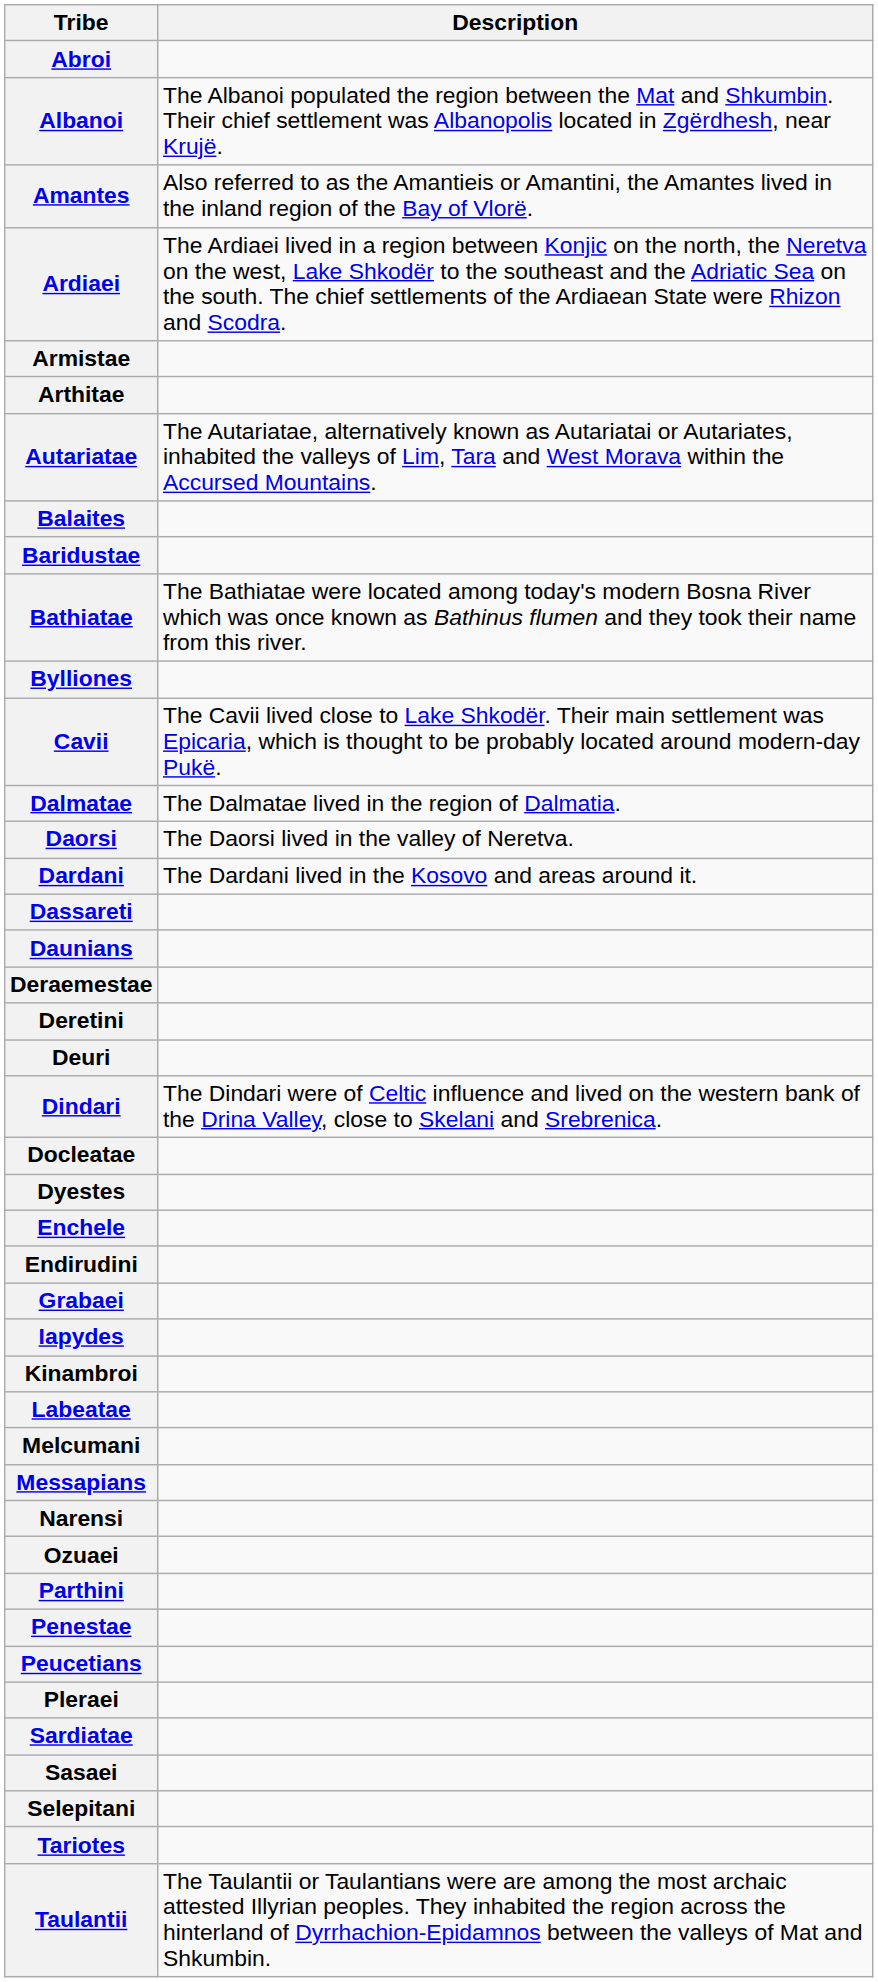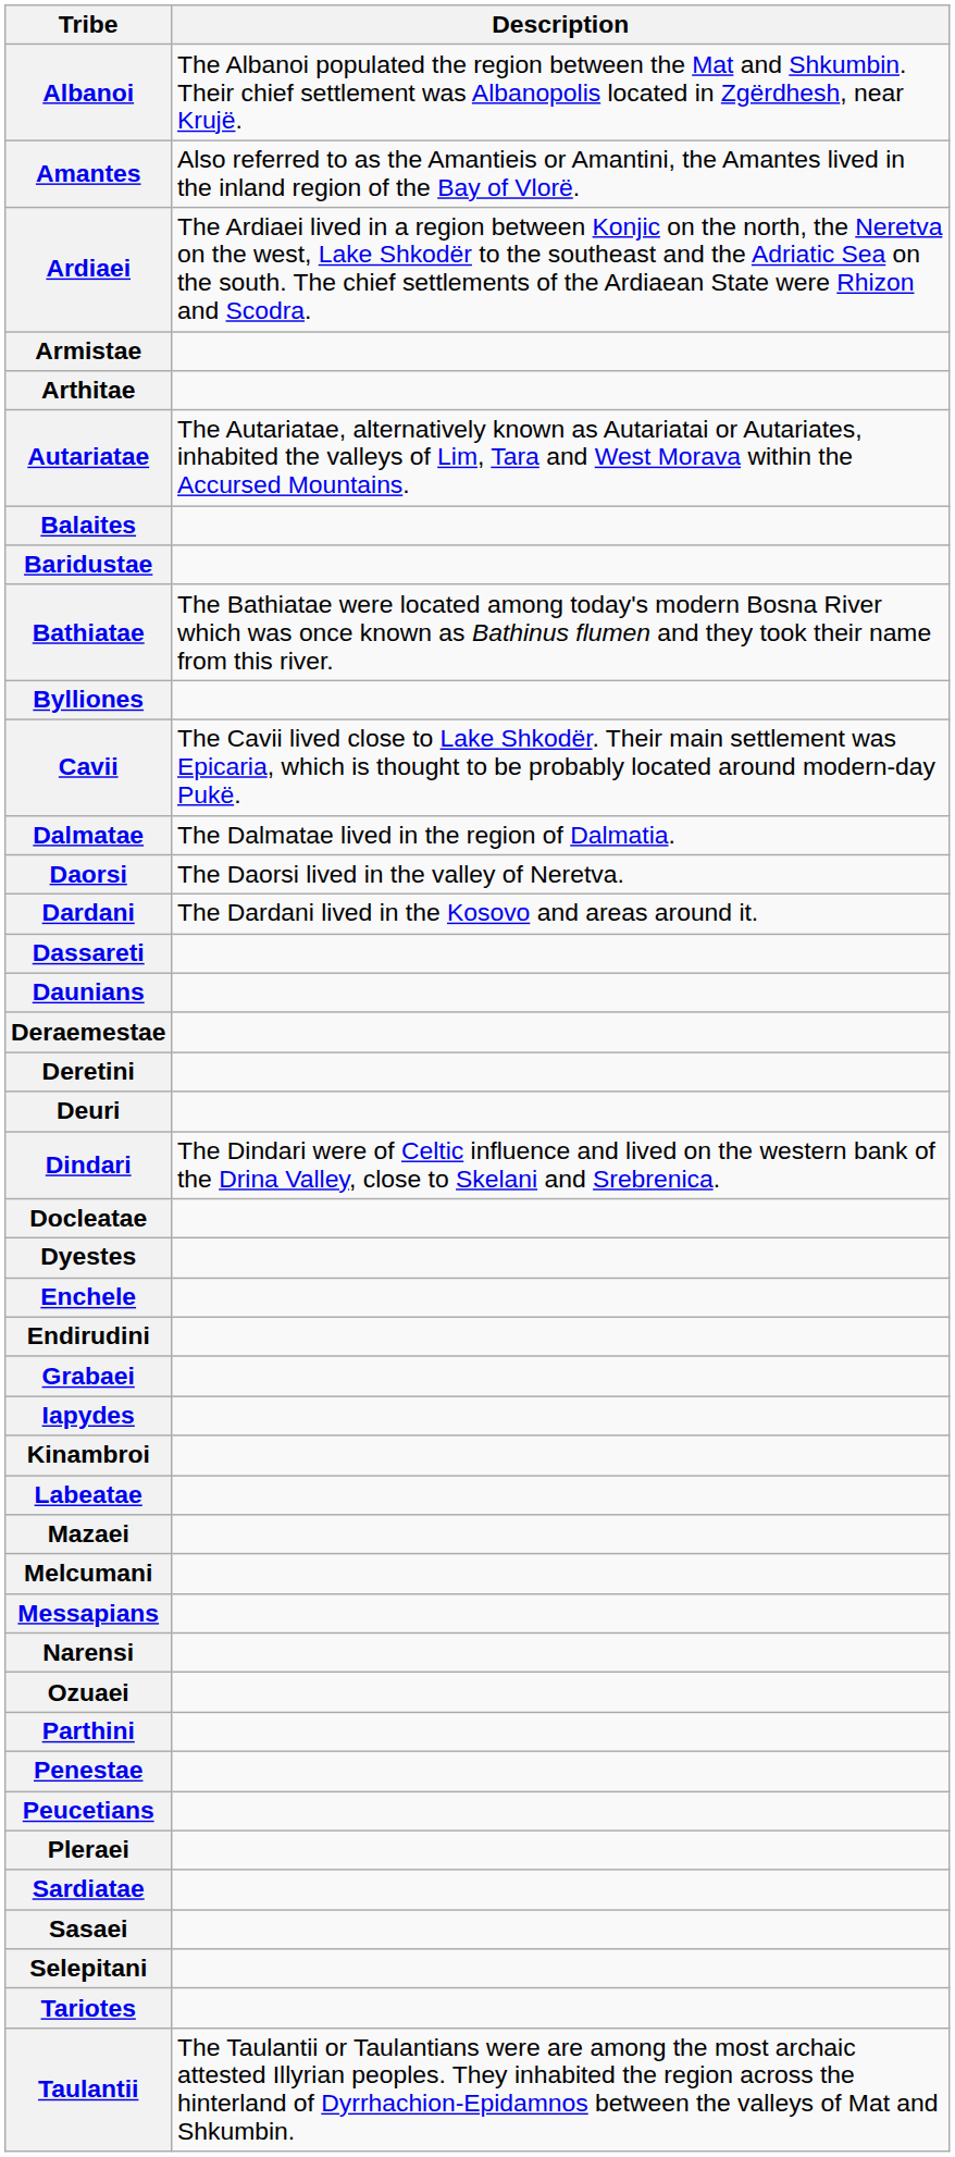- row: Abroi
+ row: Mazaei
